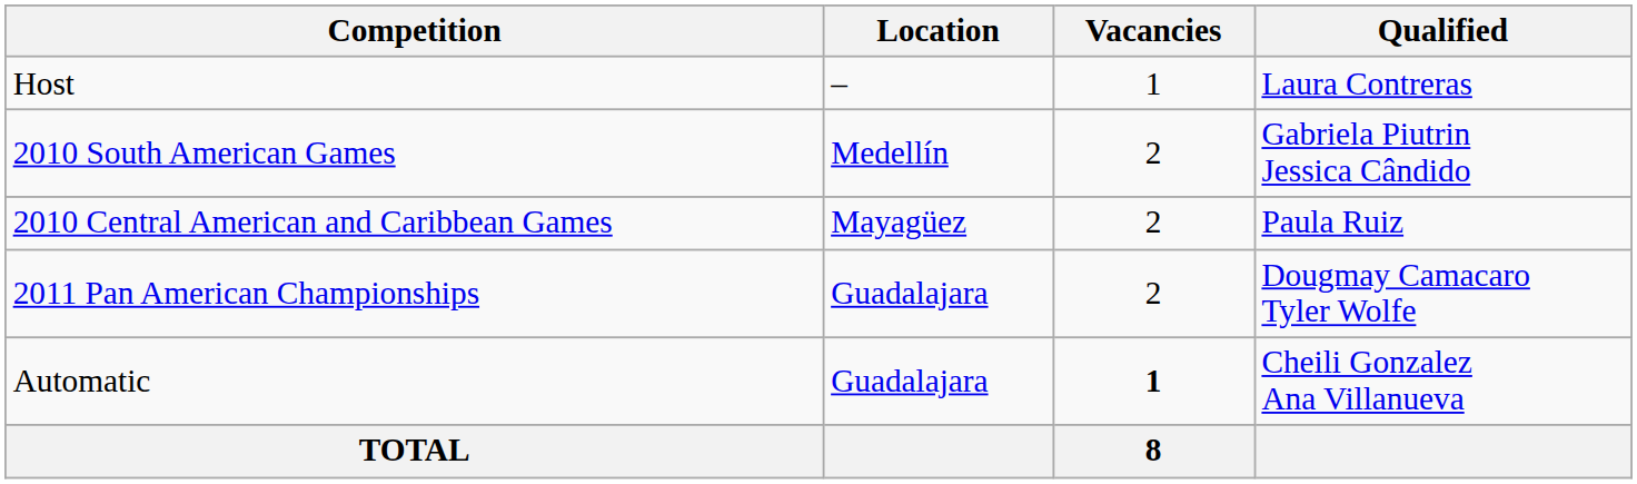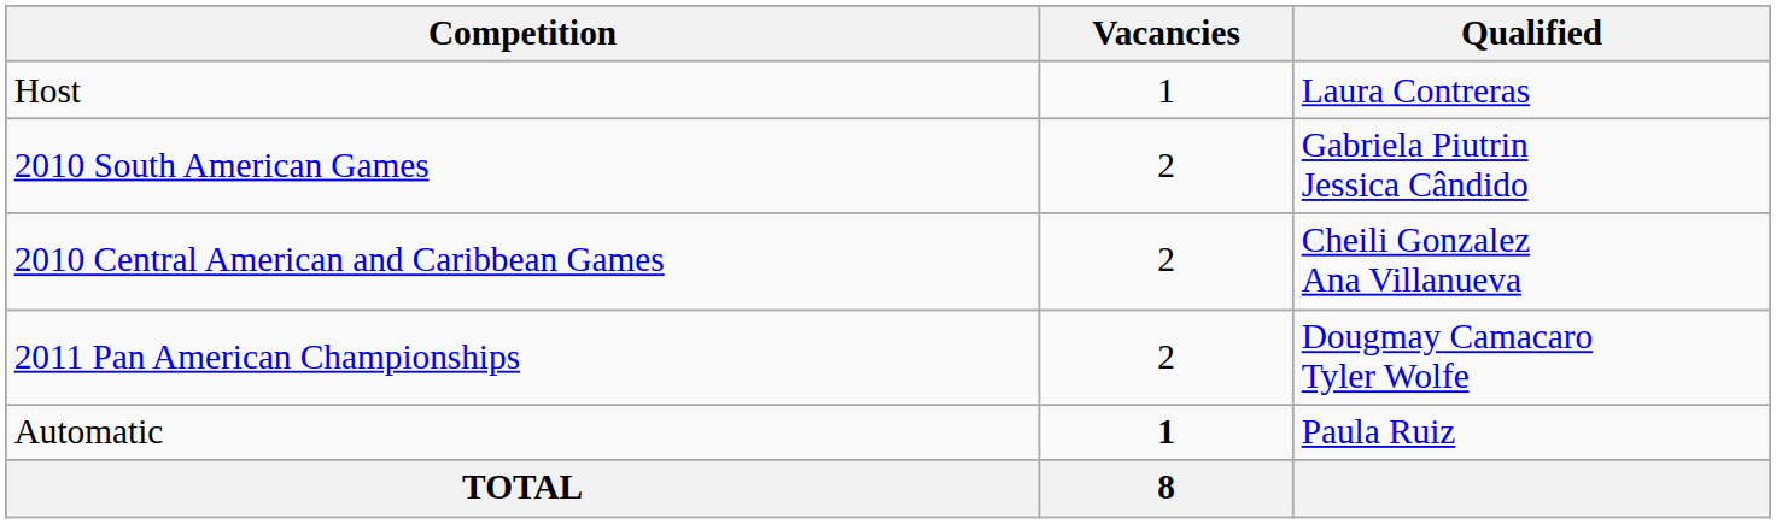- column: Location | – | Medellín | Mayagüez | Guadalajara | Guadalajara
2010 Central American and Caribbean Games | Qualified: Paula Ruiz -> Cheili Gonzalez Ana Villanueva
Automatic | Qualified: Cheili Gonzalez Ana Villanueva -> Paula Ruiz
